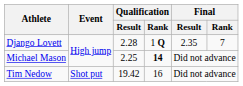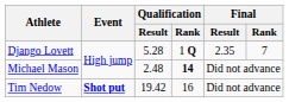Django Lovett | Qualification / Result: 2.28 -> 5.28
Michael Mason | Qualification / Result: 2.25 -> 2.48
Tim Nedow | Event: normal -> bold
